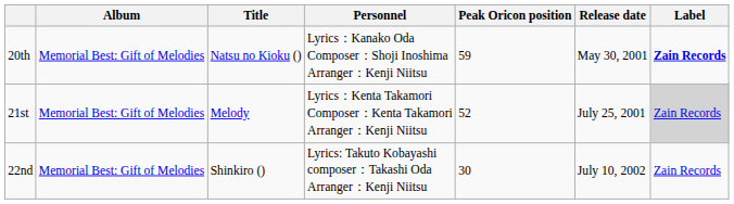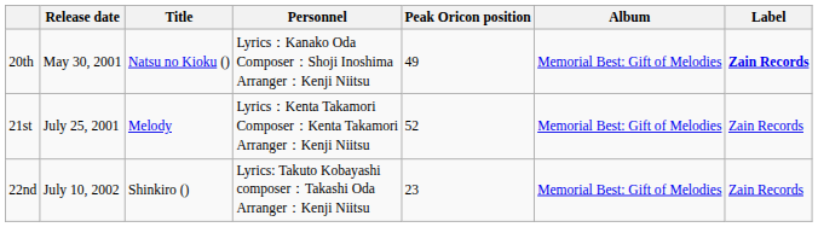columns swapped: Release date <-> Album
20th | Peak Oricon position: 59 -> 49
21st | Label: lightgrey background -> no background
22nd | Peak Oricon position: 30 -> 23
